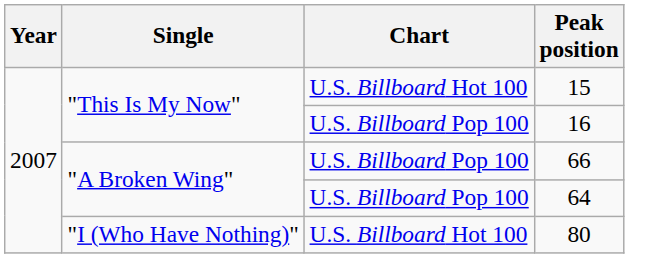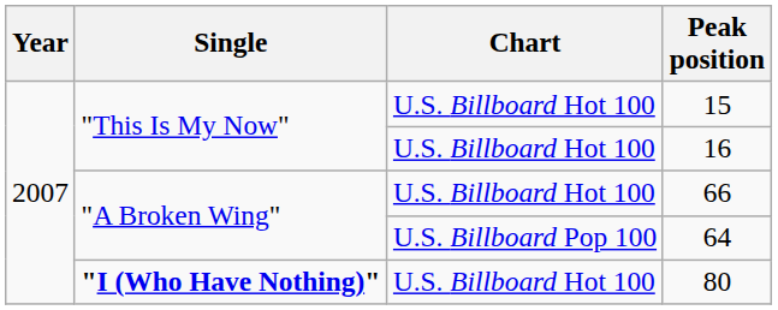16 | Chart: U.S. Billboard Pop 100 -> U.S. Billboard Hot 100
66 | Chart: U.S. Billboard Pop 100 -> U.S. Billboard Hot 100
80 | Single: normal -> bold
